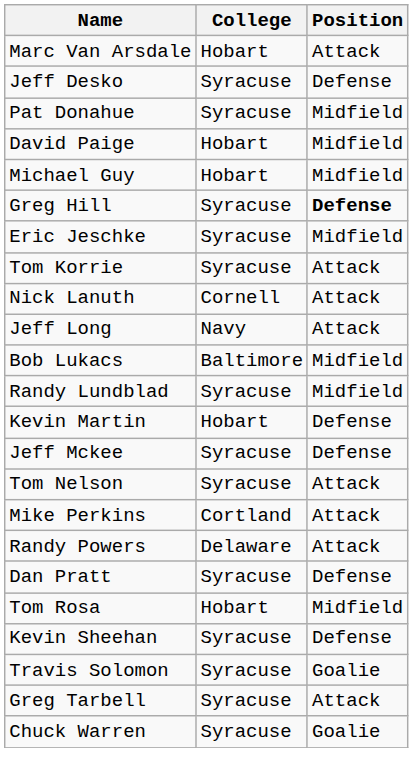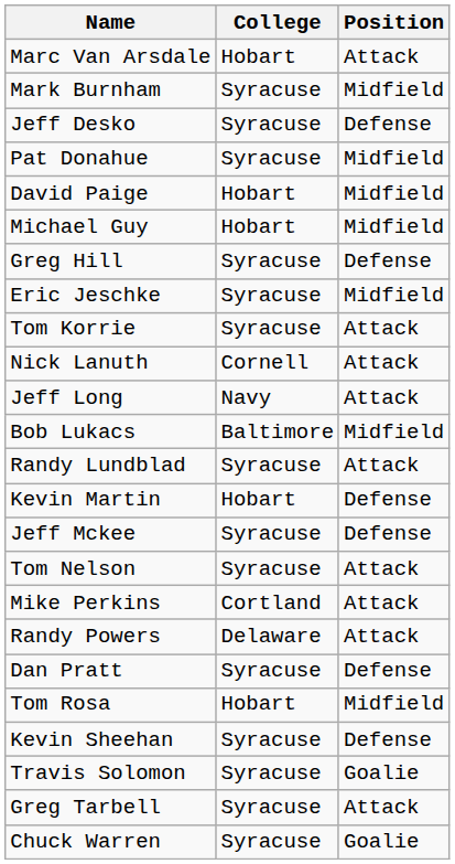+ row: Mark Burnham | Syracuse | Midfield
Greg Hill | Position: bold -> normal
Randy Lundblad | Position: Midfield -> Attack
